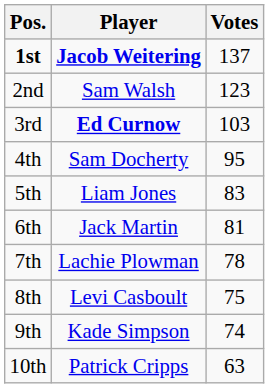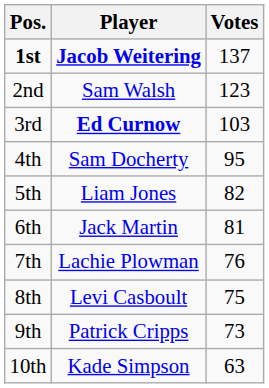5th | Votes: 83 -> 82
7th | Votes: 78 -> 76
9th | Player: Kade Simpson -> Patrick Cripps
9th | Votes: 74 -> 73
10th | Player: Patrick Cripps -> Kade Simpson
